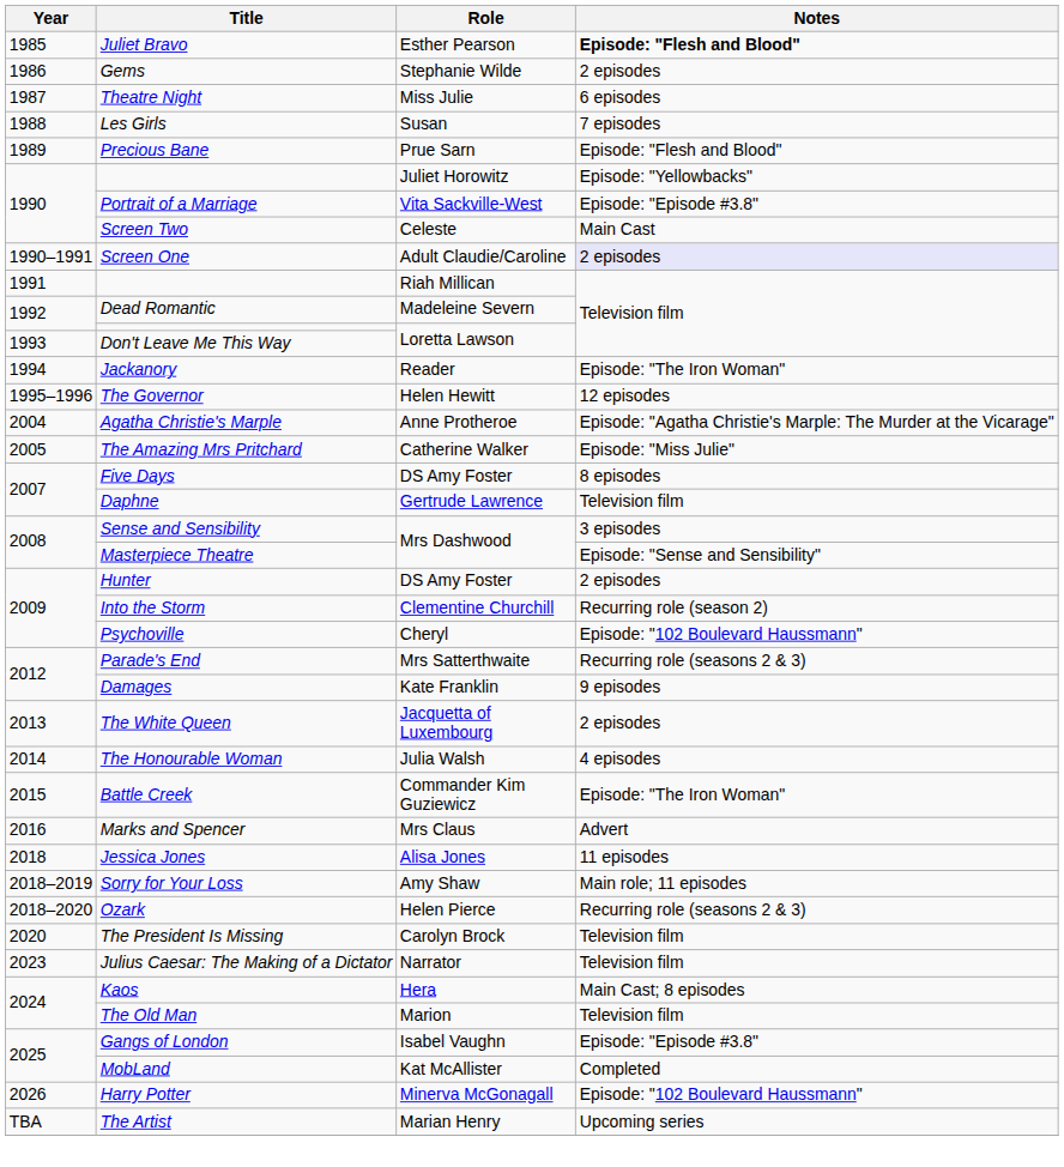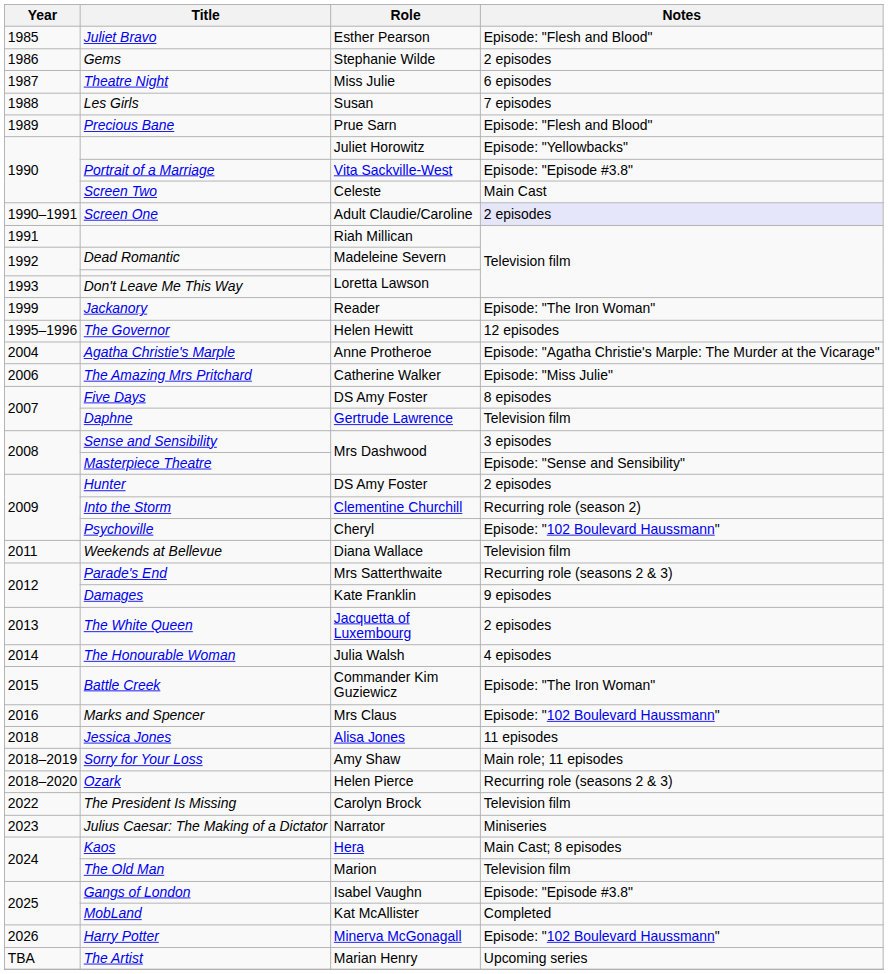Juliet Bravo | Notes: bold -> normal
Jackanory | Year: 1994 -> 1999
The Amazing Mrs Pritchard | Year: 2005 -> 2006
+ row: 2011 | Weekends at Bellevue | Diana Wallace | Television film
Marks and Spencer | Notes: Advert -> Episode: "102 Boulevard Haussmann"
The President Is Missing | Year: 2020 -> 2022
Julius Caesar: The Making of a Dictator | Notes: Television film -> Miniseries
